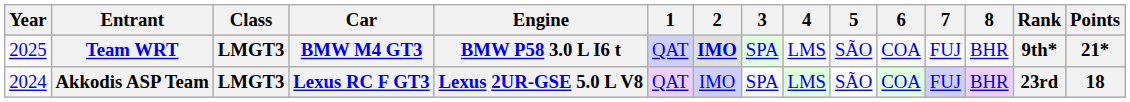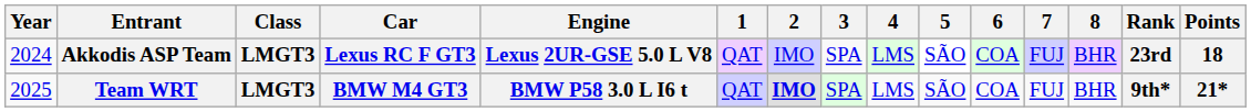rows swapped: Akkodis ASP Team <-> Team WRT
